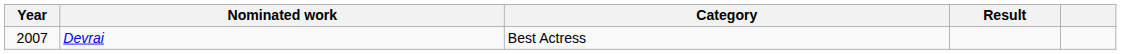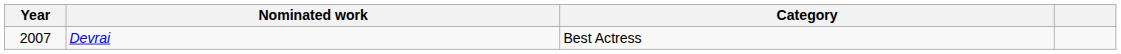- column: Result
